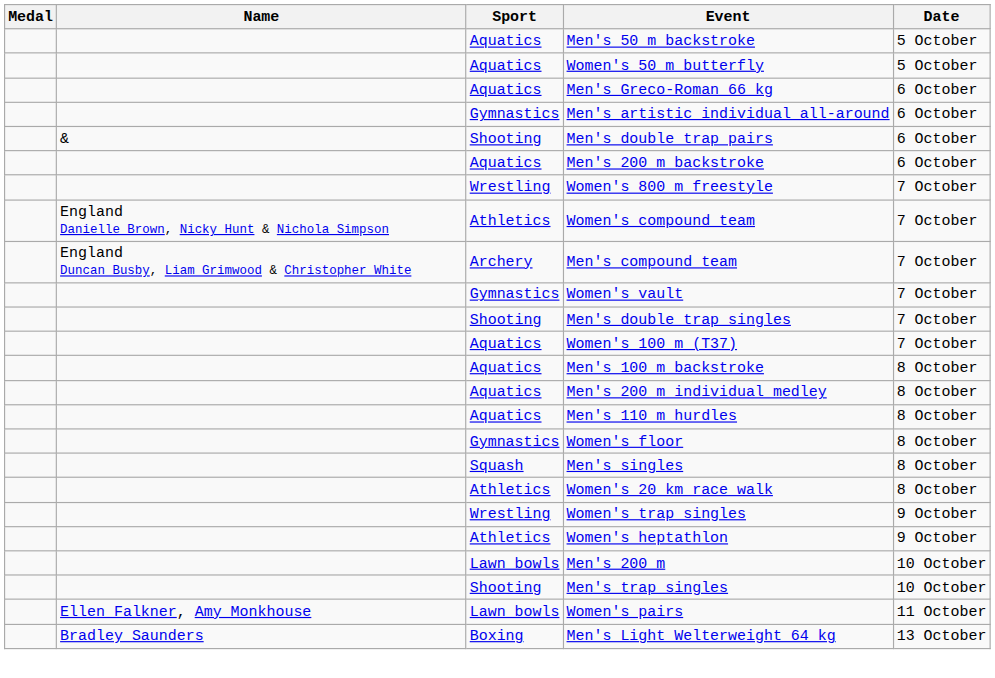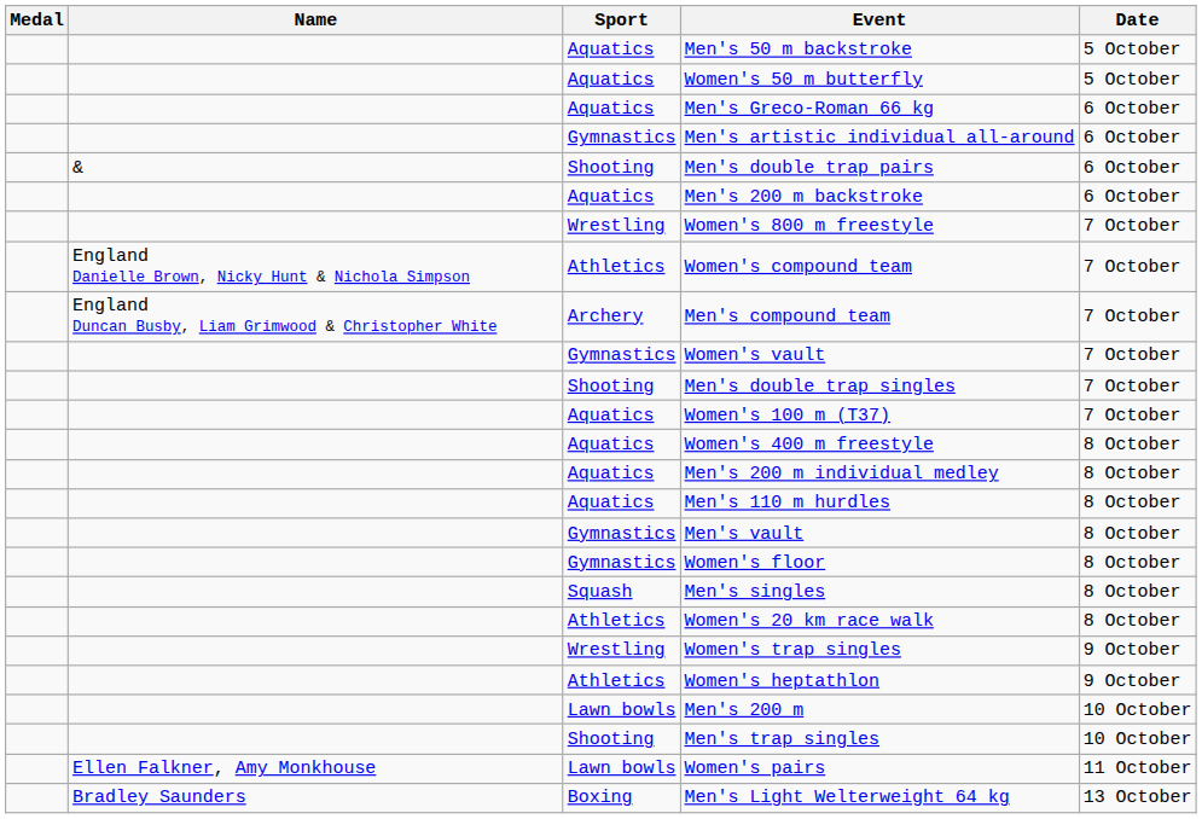- row: Aquatics | Men's 100 m backstroke | 8 October
+ row: Aquatics | Women's 400 m freestyle | 8 October
+ row: Gymnastics | Men's vault | 8 October
